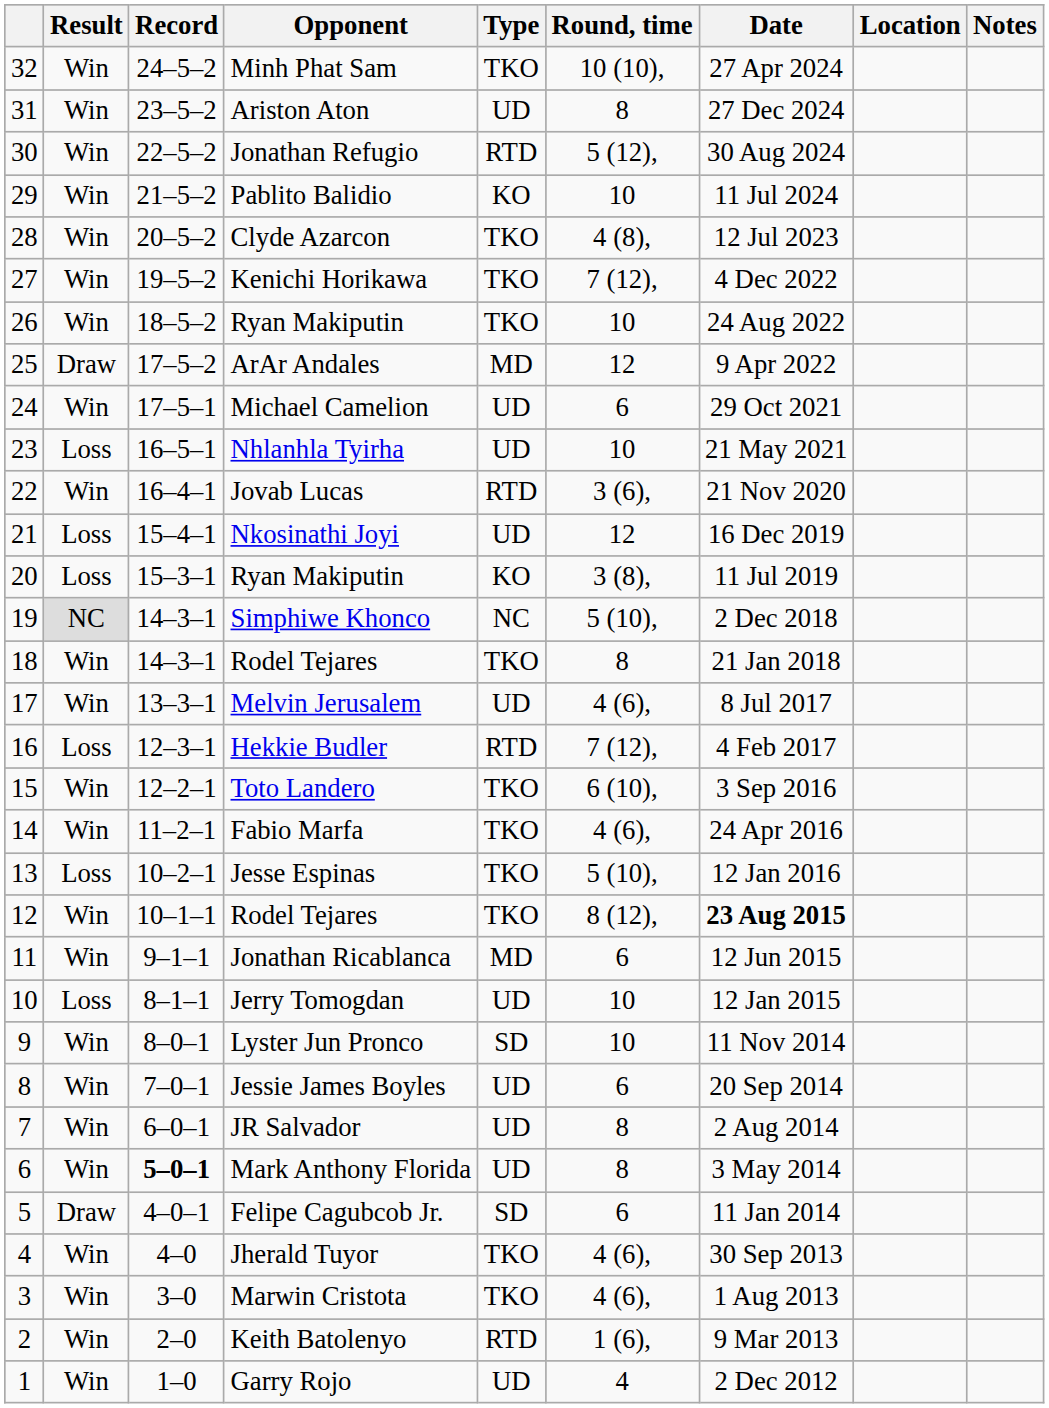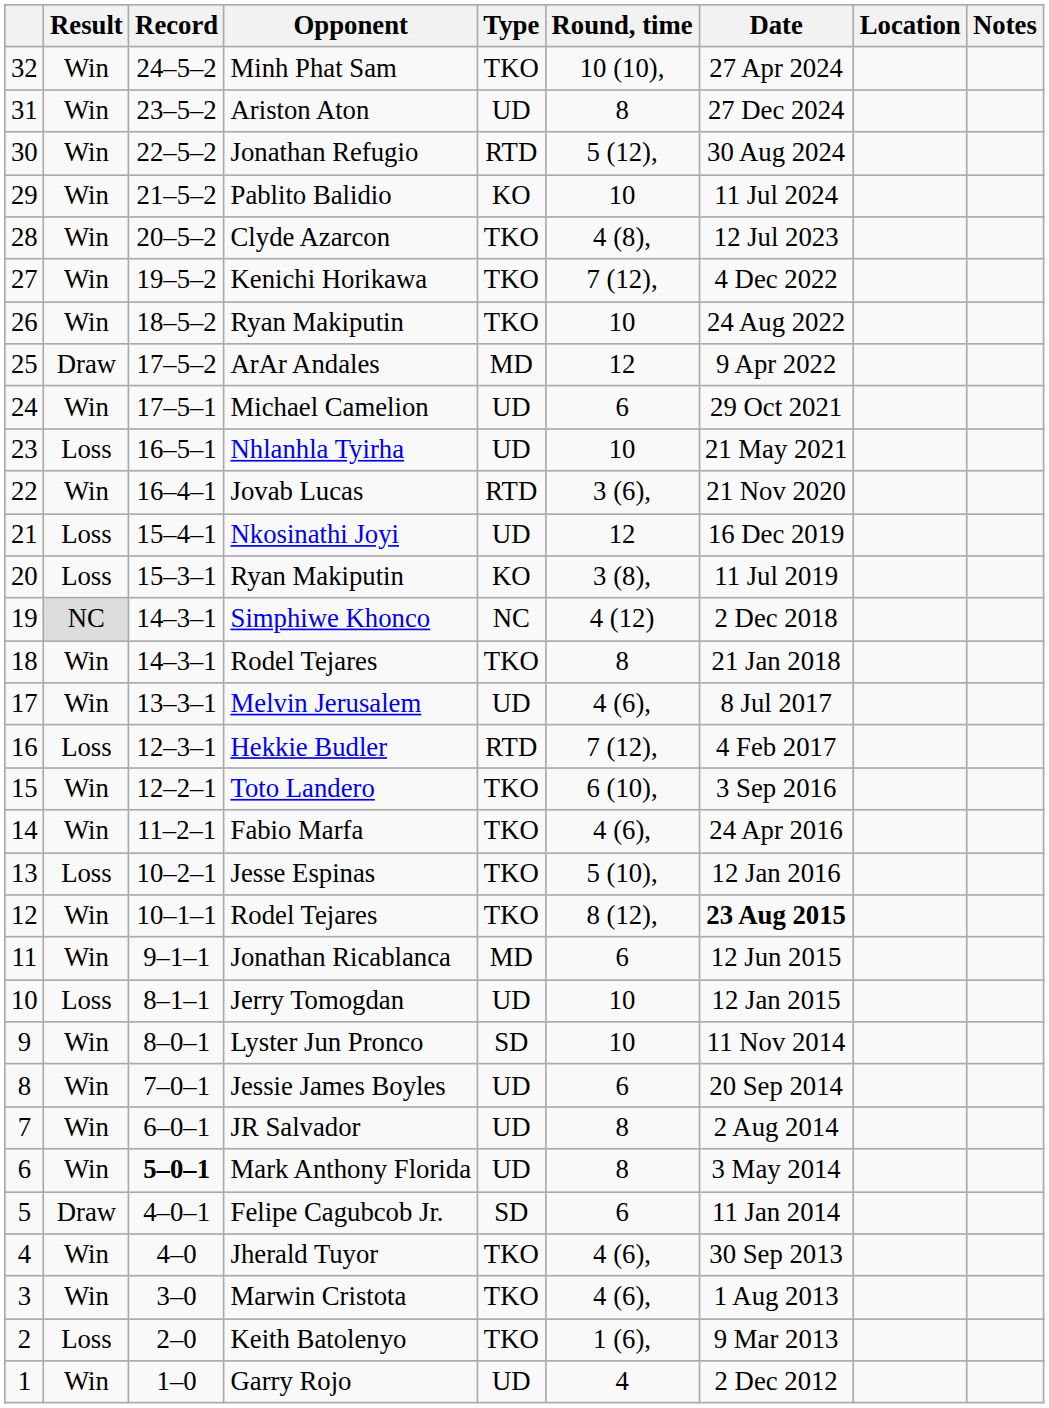Simphiwe Khonco | Round, time: 5 (10), -> 4 (12)
Keith Batolenyo | Result: Win -> Loss
Keith Batolenyo | Type: RTD -> TKO
